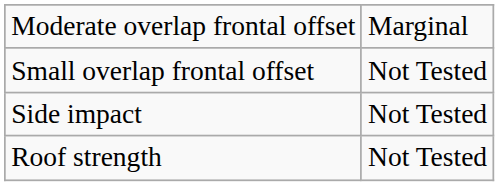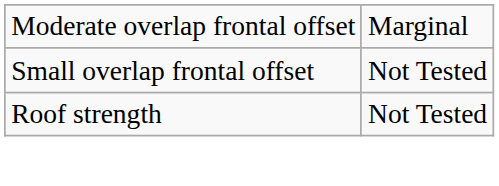- row: Side impact | Not Tested
